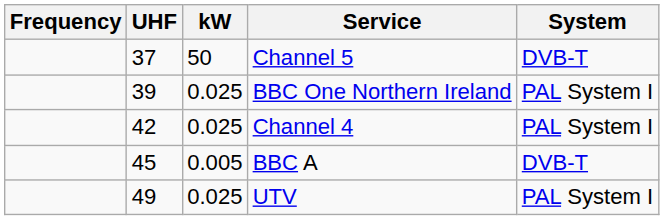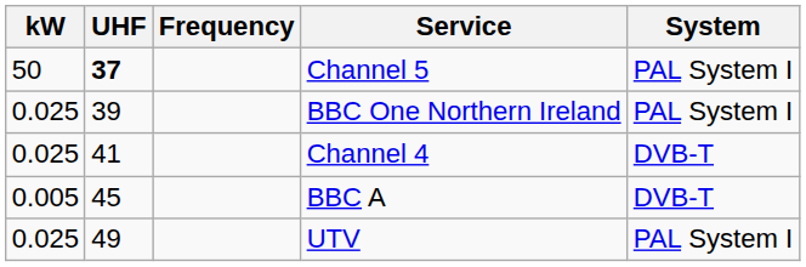columns swapped: Frequency <-> kW
Channel 5 | UHF: normal -> bold
Channel 5 | System: DVB-T -> PAL System I
Channel 4 | UHF: 42 -> 41
Channel 4 | System: PAL System I -> DVB-T
